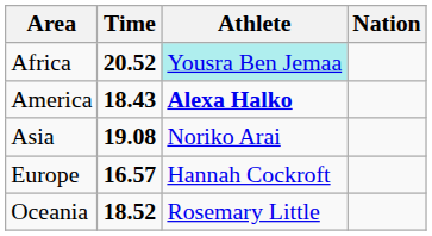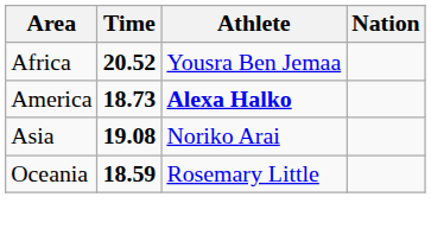Africa | Athlete: paleturquoise background -> no background
America | Time: 18.43 -> 18.73
- row: Europe | 16.57 | Hannah Cockroft
Oceania | Time: 18.52 -> 18.59
